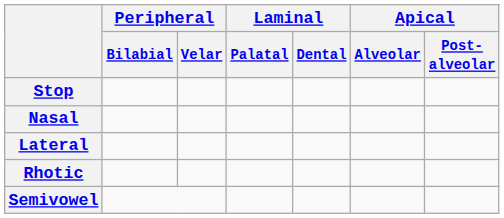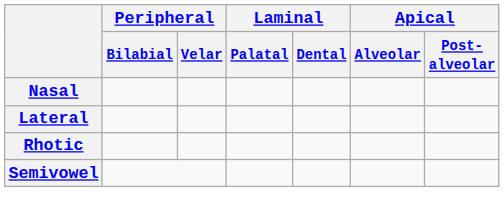- row: Stop
